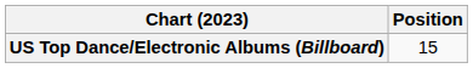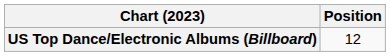US Top Dance/Electronic Albums (Billboard) | Position: 15 -> 12
